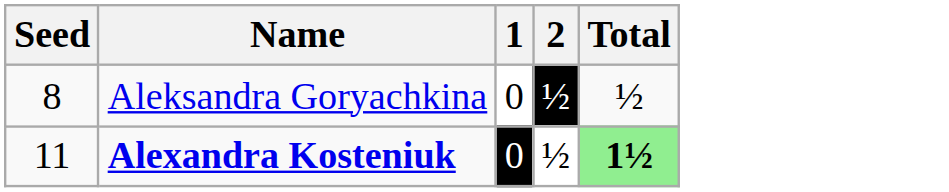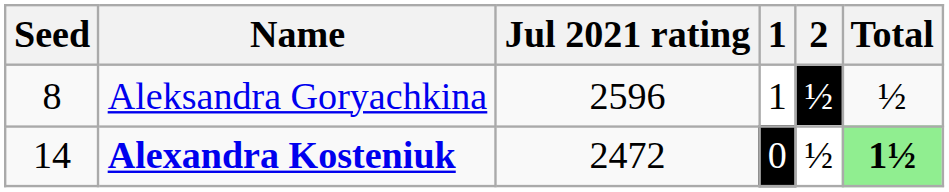+ column: Jul 2021 rating | 2596 | 2472
Aleksandra Goryachkina | 1: 0 -> 1
Alexandra Kosteniuk | Seed: 11 -> 14
